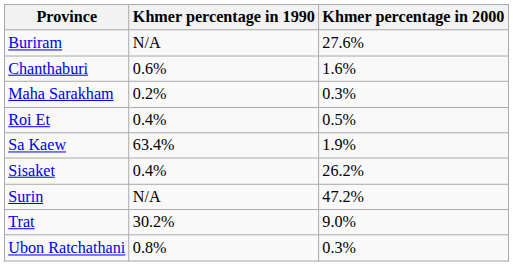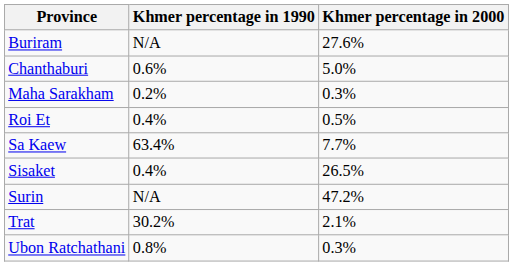Chanthaburi | Khmer percentage in 2000: 1.6% -> 5.0%
Sa Kaew | Khmer percentage in 2000: 1.9% -> 7.7%
Sisaket | Khmer percentage in 2000: 26.2% -> 26.5%
Trat | Khmer percentage in 2000: 9.0% -> 2.1%
